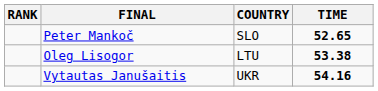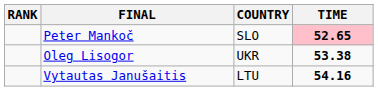Peter Mankoč | TIME: no background -> pink background
Oleg Lisogor | COUNTRY: LTU -> UKR
Vytautas Janušaitis | COUNTRY: UKR -> LTU
